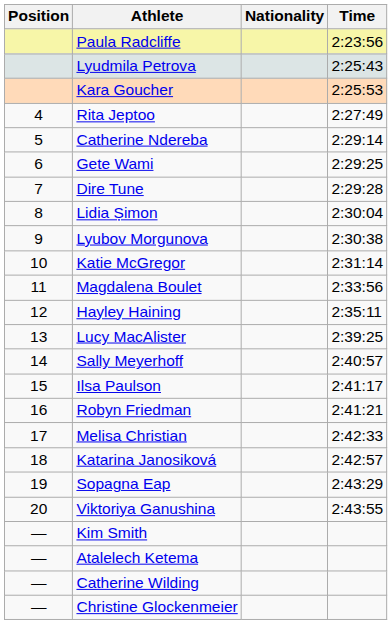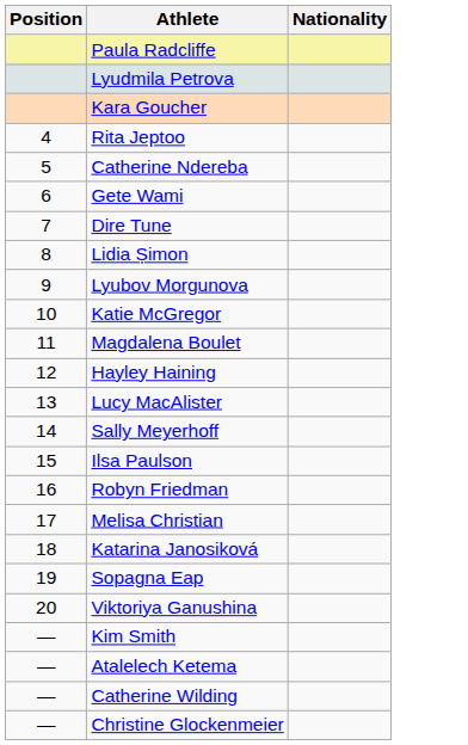- column: Time | 2:23:56 | 2:25:43 | 2:25:53 | 2:27:49 | 2:29:14 | 2:29:25 | 2:29:28 | 2:30:04 | 2:30:38 | 2:31:14 | 2:33:56 | 2:35:11 | 2:39:25 | 2:40:57 | 2:41:17 | 2:41:21 | 2:42:33 | 2:42:57 | 2:43:29 | 2:43:55
